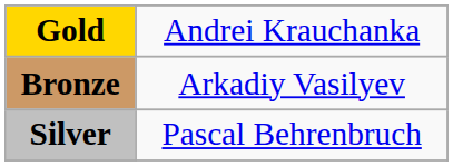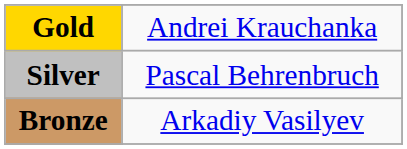rows swapped: Silver <-> Bronze
